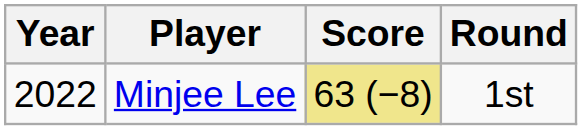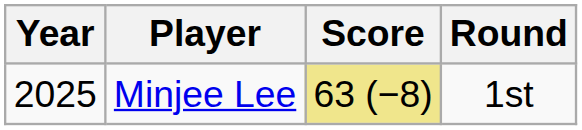Minjee Lee | Year: 2022 -> 2025
